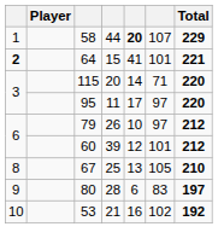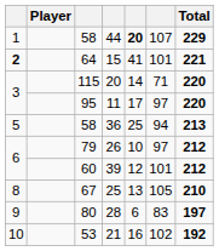+ row: 5 | 58 | 36 | 25 | 94 | 213
